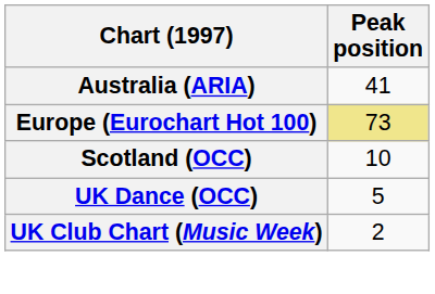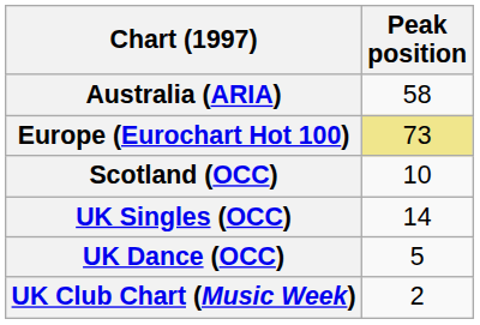Australia (ARIA) | Peak position: 41 -> 58
+ row: UK Singles (OCC) | 14
